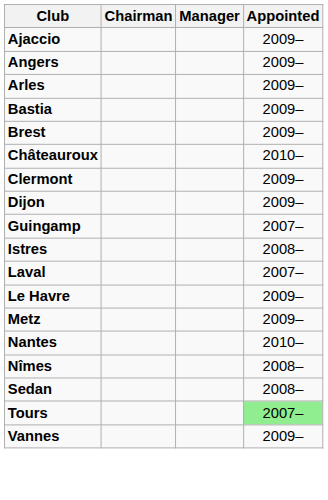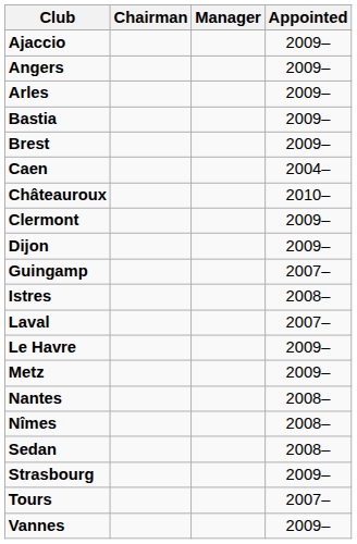+ row: Caen | 2004–
Nantes | Appointed: 2010– -> 2008–
+ row: Strasbourg | 2009–
Tours | Appointed: lightgreen background -> no background
